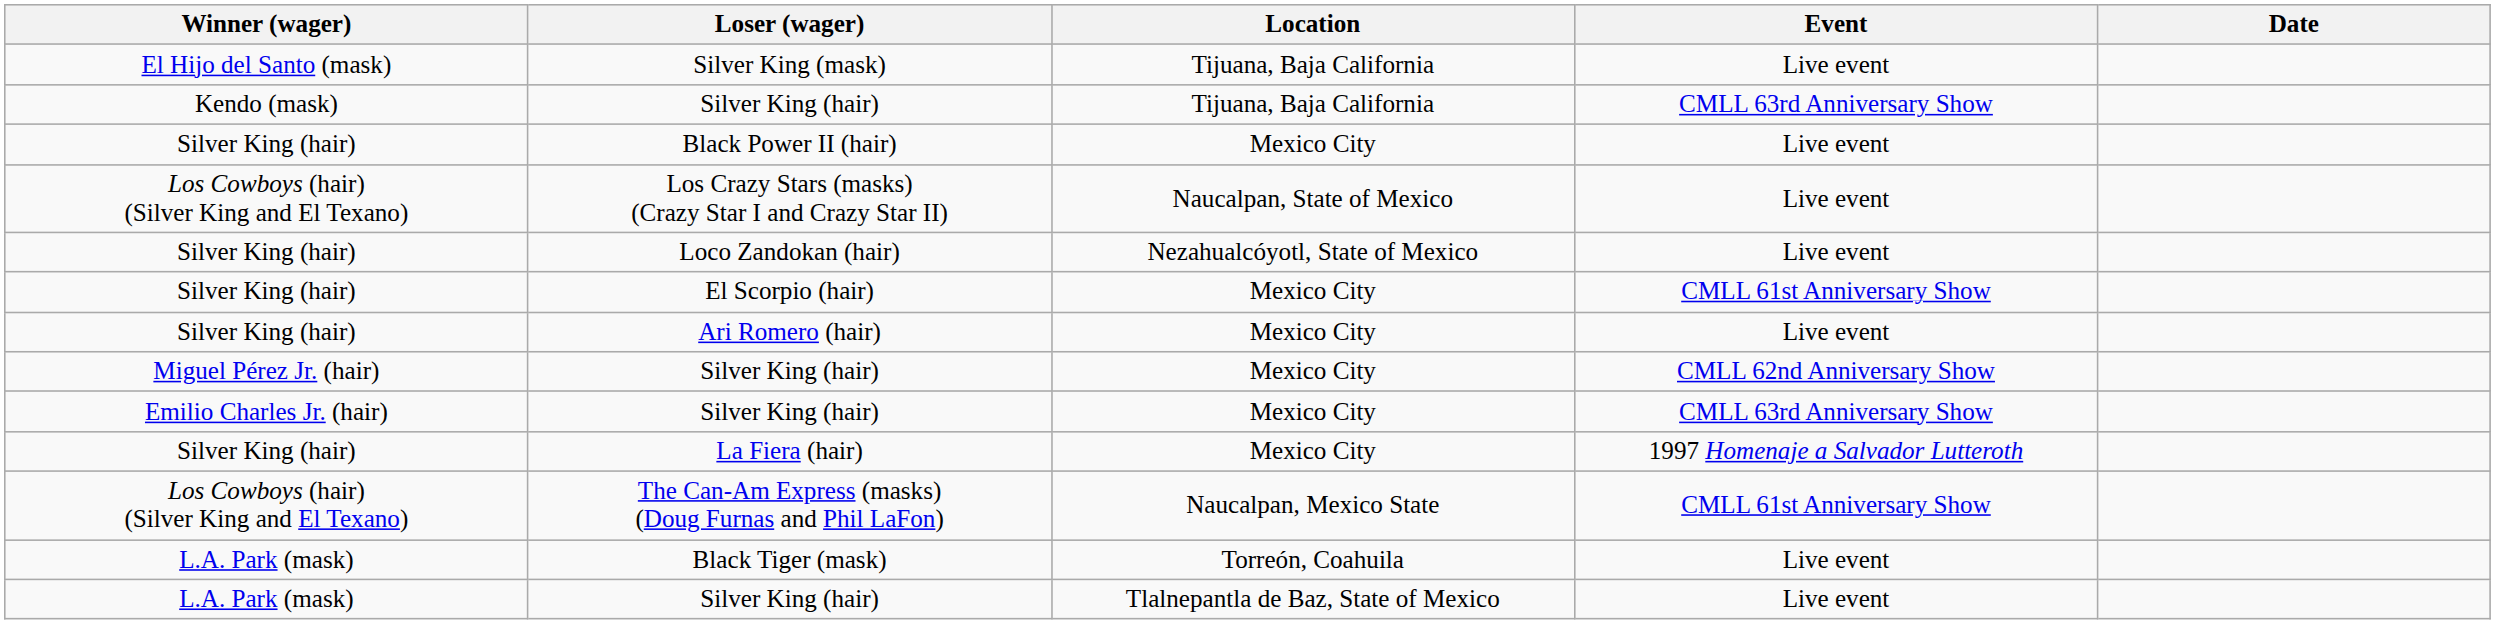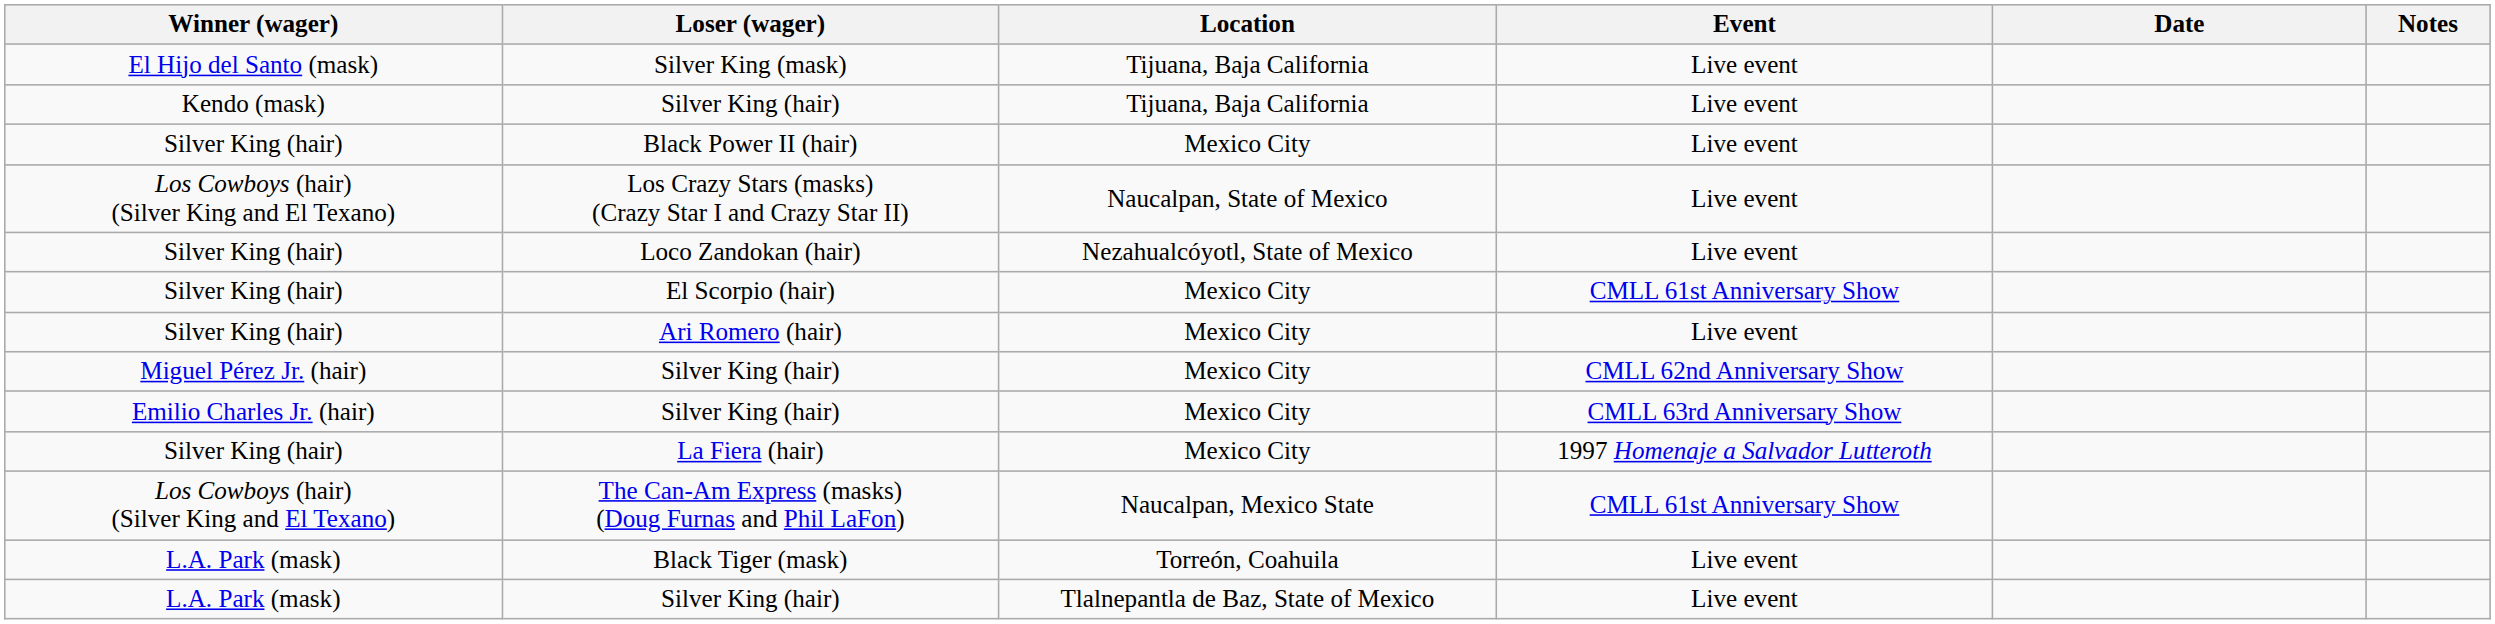+ column: Notes
Kendo (mask) / Silver King (hair) | Event: CMLL 63rd Anniversary Show -> Live event
